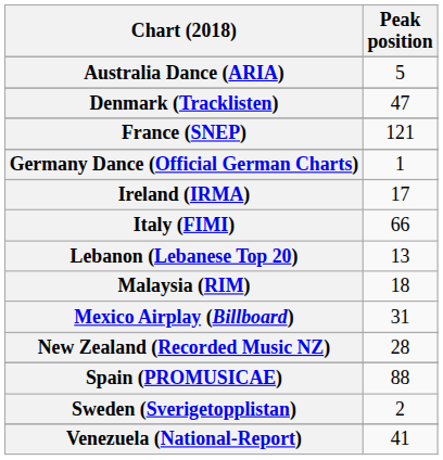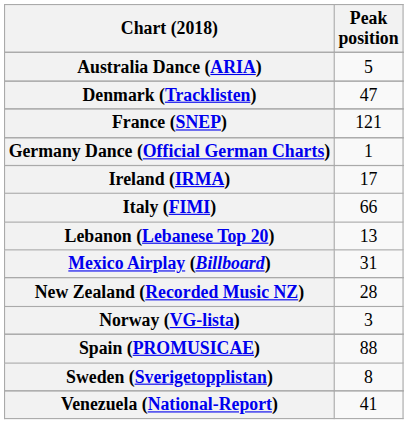- row: Malaysia (RIM) | 18
+ row: Norway (VG-lista) | 3
Sweden (Sverigetopplistan) | Peak position: 2 -> 8
